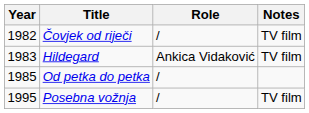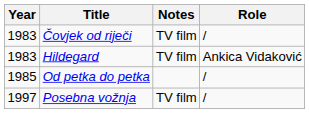columns swapped: Role <-> Notes
Čovjek od riječi | Year: 1982 -> 1983
Posebna vožnja | Year: 1995 -> 1997
